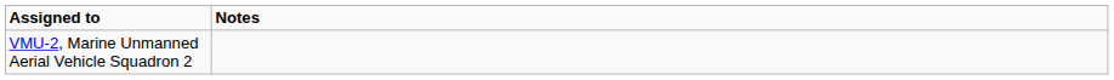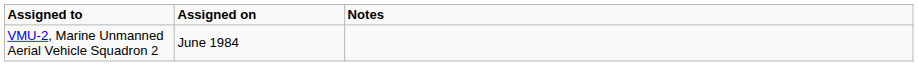+ column: Assigned on | June 1984
